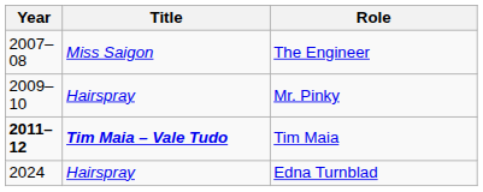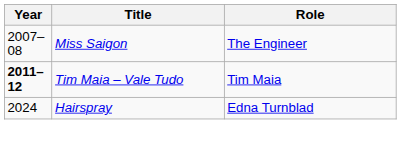- row: 2009–10 | Hairspray | Mr. Pinky
Tim Maia | Title: bold -> normal
